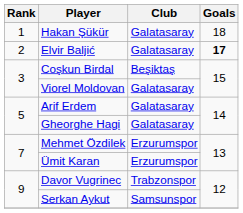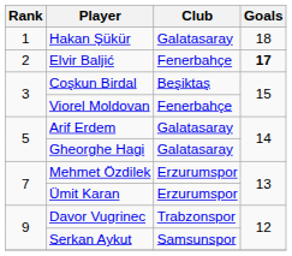Elvir Baljić | Club: Galatasaray -> Fenerbahçe
Viorel Moldovan | Club: Galatasaray -> Fenerbahçe
